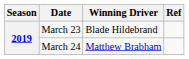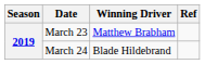March 23 | Winning Driver: Blade Hildebrand -> Matthew Brabham
March 24 | Winning Driver: Matthew Brabham -> Blade Hildebrand
